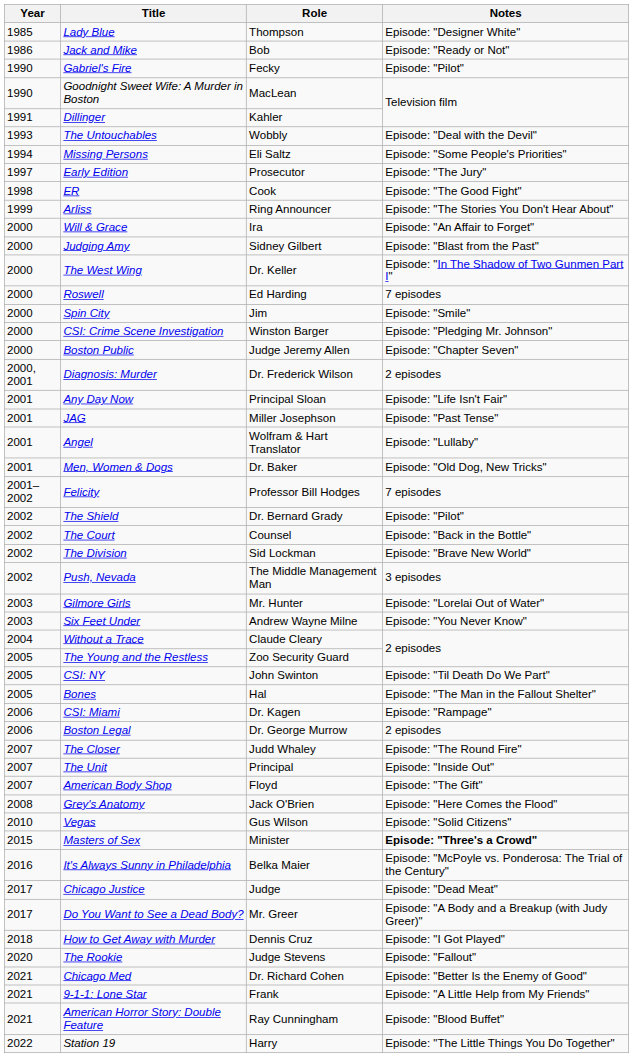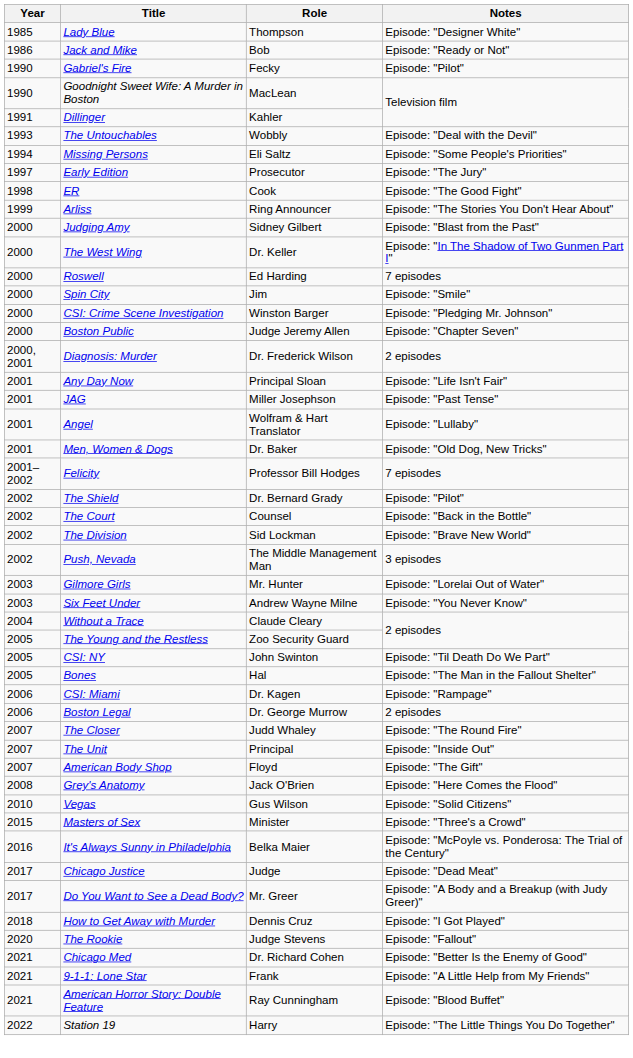- row: 2000 | Will & Grace | Ira | Episode: "An Affair to Forget"
Masters of Sex | Notes: bold -> normal
